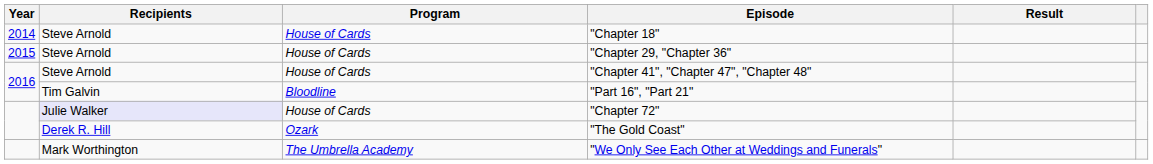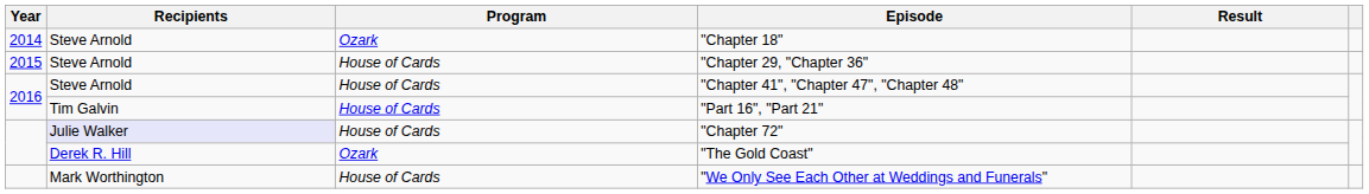"Chapter 18" | Program: House of Cards -> Ozark
"Part 16", "Part 21" | Program: Bloodline -> House of Cards
"We Only See Each Other at Weddings and Funerals" | Program: The Umbrella Academy -> House of Cards
